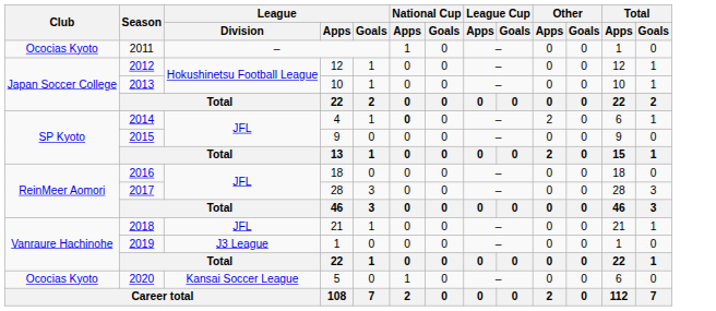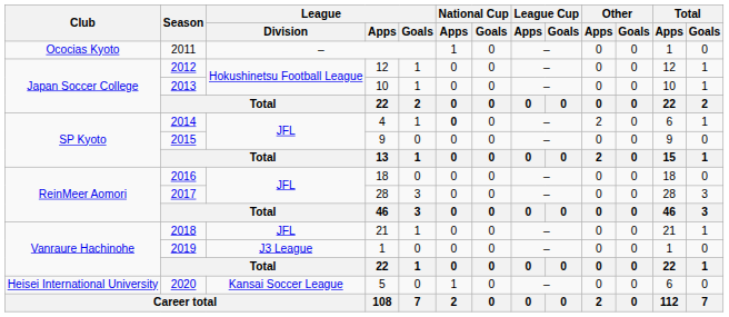2020 | Club: Ococias Kyoto -> Heisei International University
